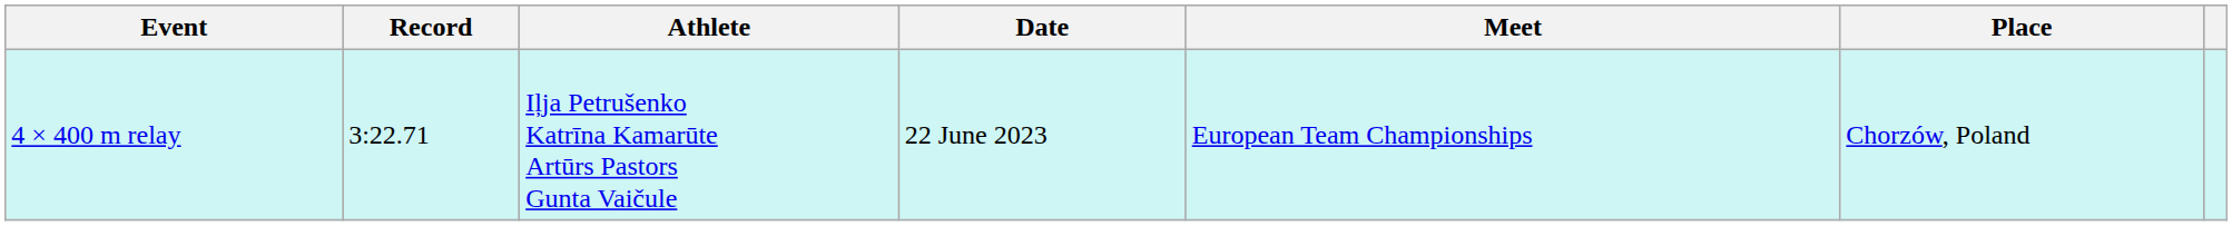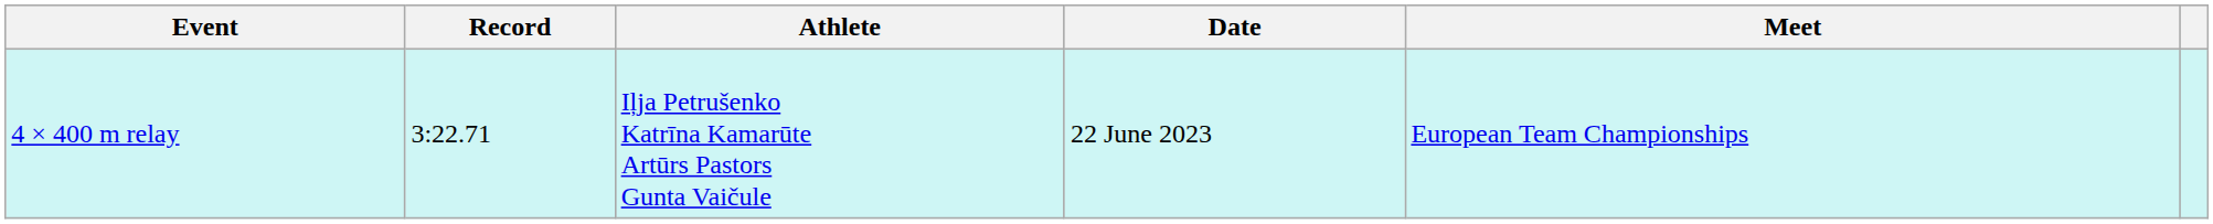- column: Place | Chorzów, Poland
